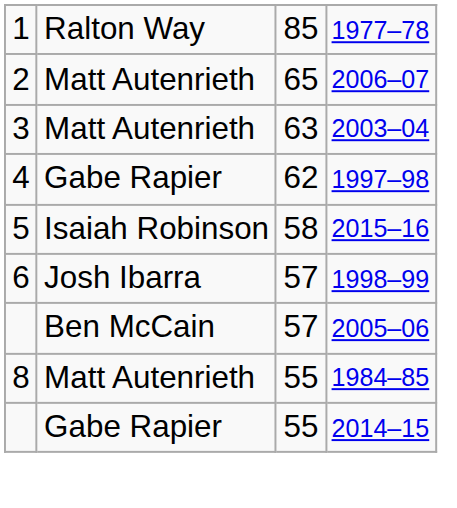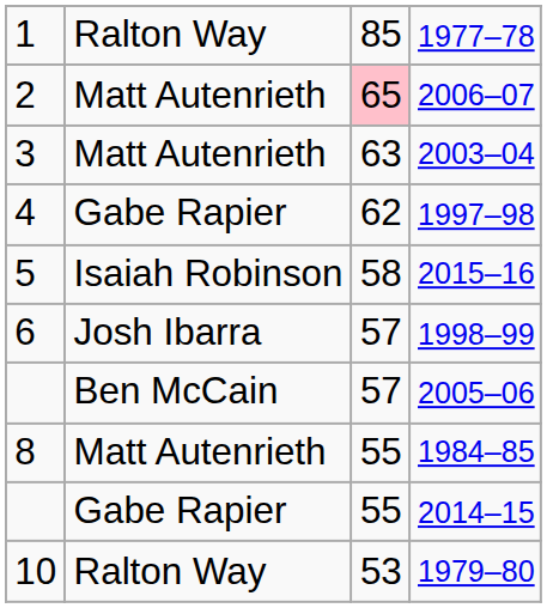2006–07 | column 3: no background -> pink background
+ row: 10 | Ralton Way | 53 | 1979–80
